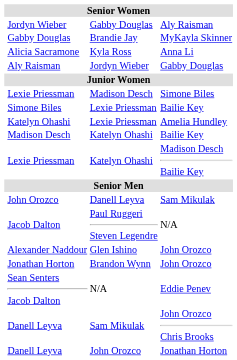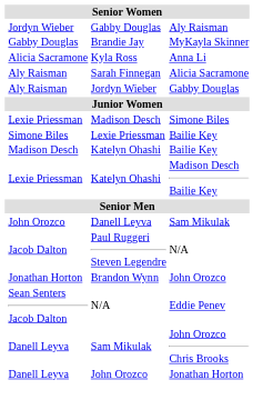+ row: Aly Raisman | Sarah Finnegan | Alicia Sacramone
- row: Katelyn Ohashi | Lexie Priessman | Amelia Hundley
- row: Alexander Naddour | Glen Ishino | John Orozco
